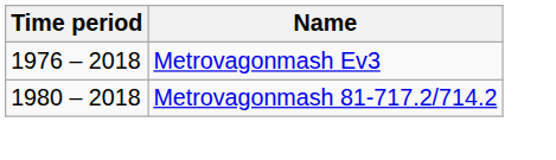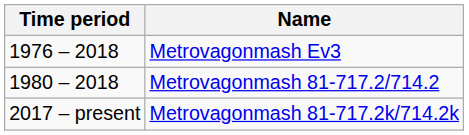+ row: 2017 – present | Metrovagonmash 81-717.2k/714.2k
